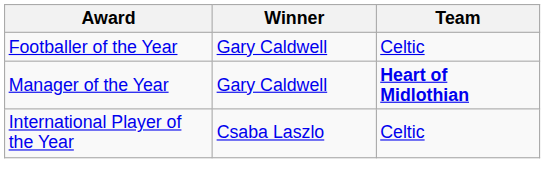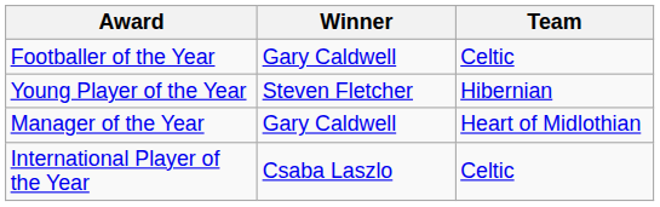+ row: Young Player of the Year | Steven Fletcher | Hibernian
Manager of the Year | Team: bold -> normal
